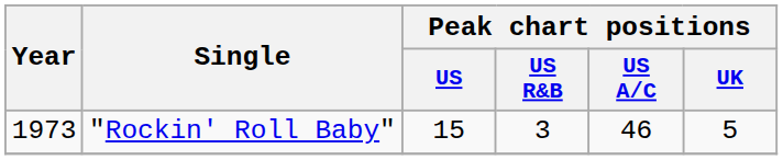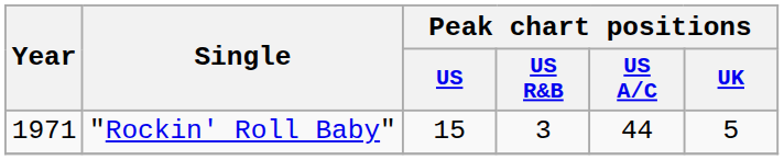"Rockin' Roll Baby" | Year: 1973 -> 1971
"Rockin' Roll Baby" | Peak chart positions / US A/C: 46 -> 44
